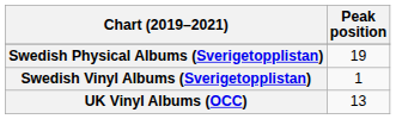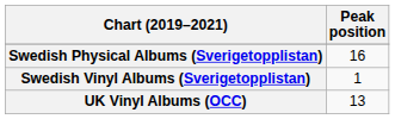Swedish Physical Albums (Sverigetopplistan) | Peak position: 19 -> 16
